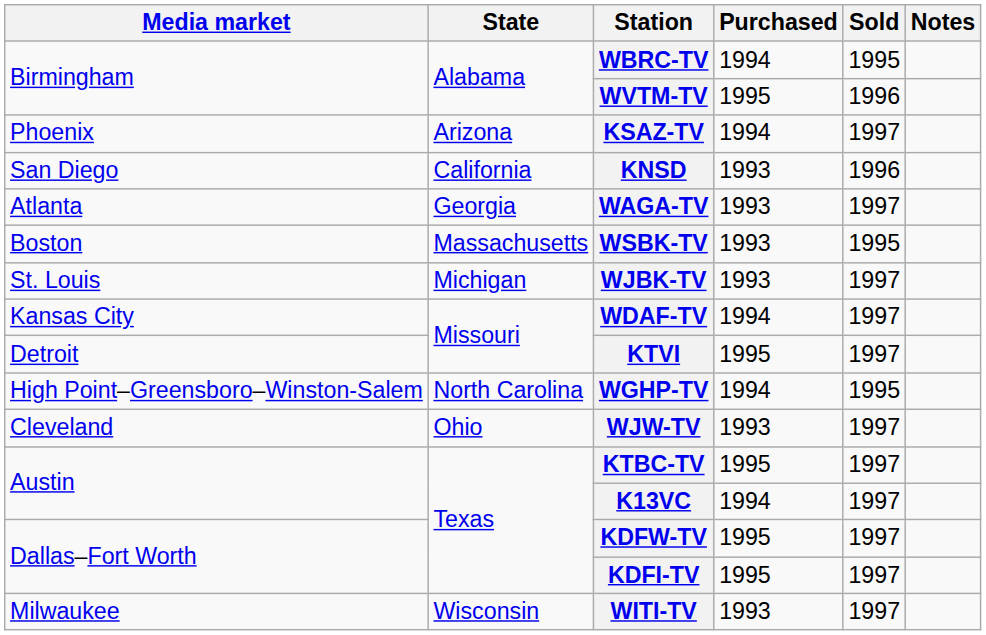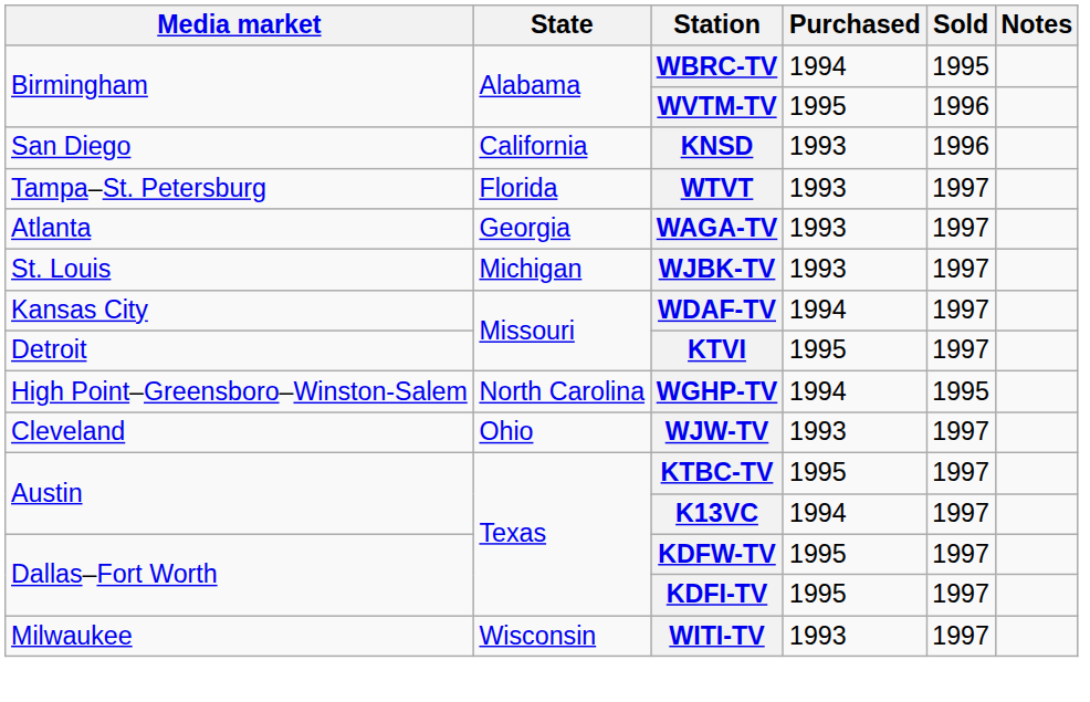- row: Phoenix | Arizona | KSAZ-TV | 1994 | 1997
+ row: Tampa–St. Petersburg | Florida | WTVT | 1993 | 1997
- row: Boston | Massachusetts | WSBK-TV | 1993 | 1995
